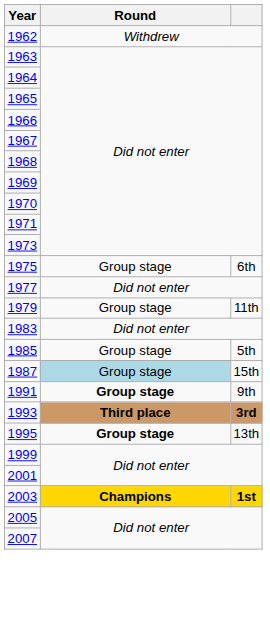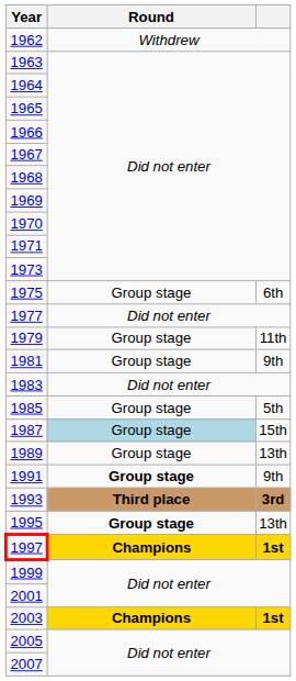+ row: 1981 | Group stage | 9th
+ row: 1989 | Group stage | 13th
+ row: 1997 | Champions | 1st
